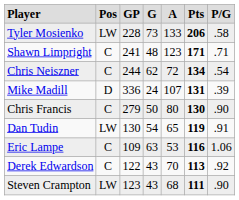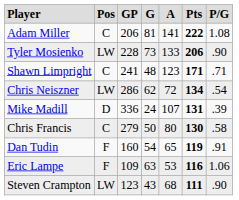+ row: Adam Miller | C | 206 | 81 | 141 | 222 | 1.08
Tyler Mosienko | column 7: .58 -> .90
Chris Neiszner | column 2: C -> LW
Chris Neiszner | column 3: 244 -> 286
Chris Francis | column 7: .90 -> .58
Dan Tudin | column 2: LW -> F
Dan Tudin | column 3: 130 -> 160
Eric Lampe | column 2: C -> F
- row: Derek Edwardson | C | 122 | 43 | 70 | 113 | .92
